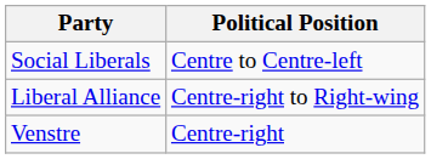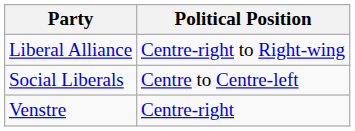rows swapped: Social Liberals <-> Liberal Alliance
